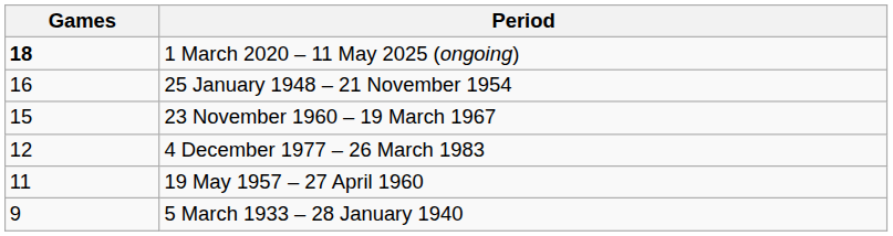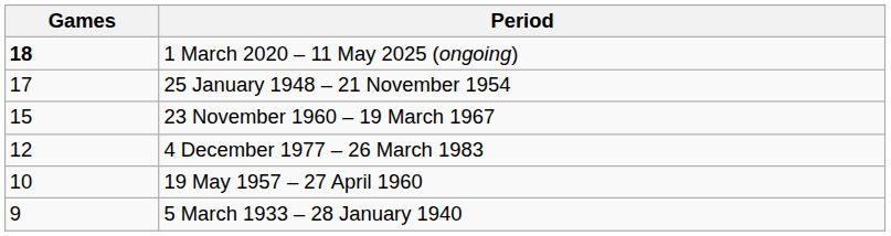25 January 1948 – 21 November 1954 | Games: 16 -> 17
19 May 1957 – 27 April 1960 | Games: 11 -> 10
